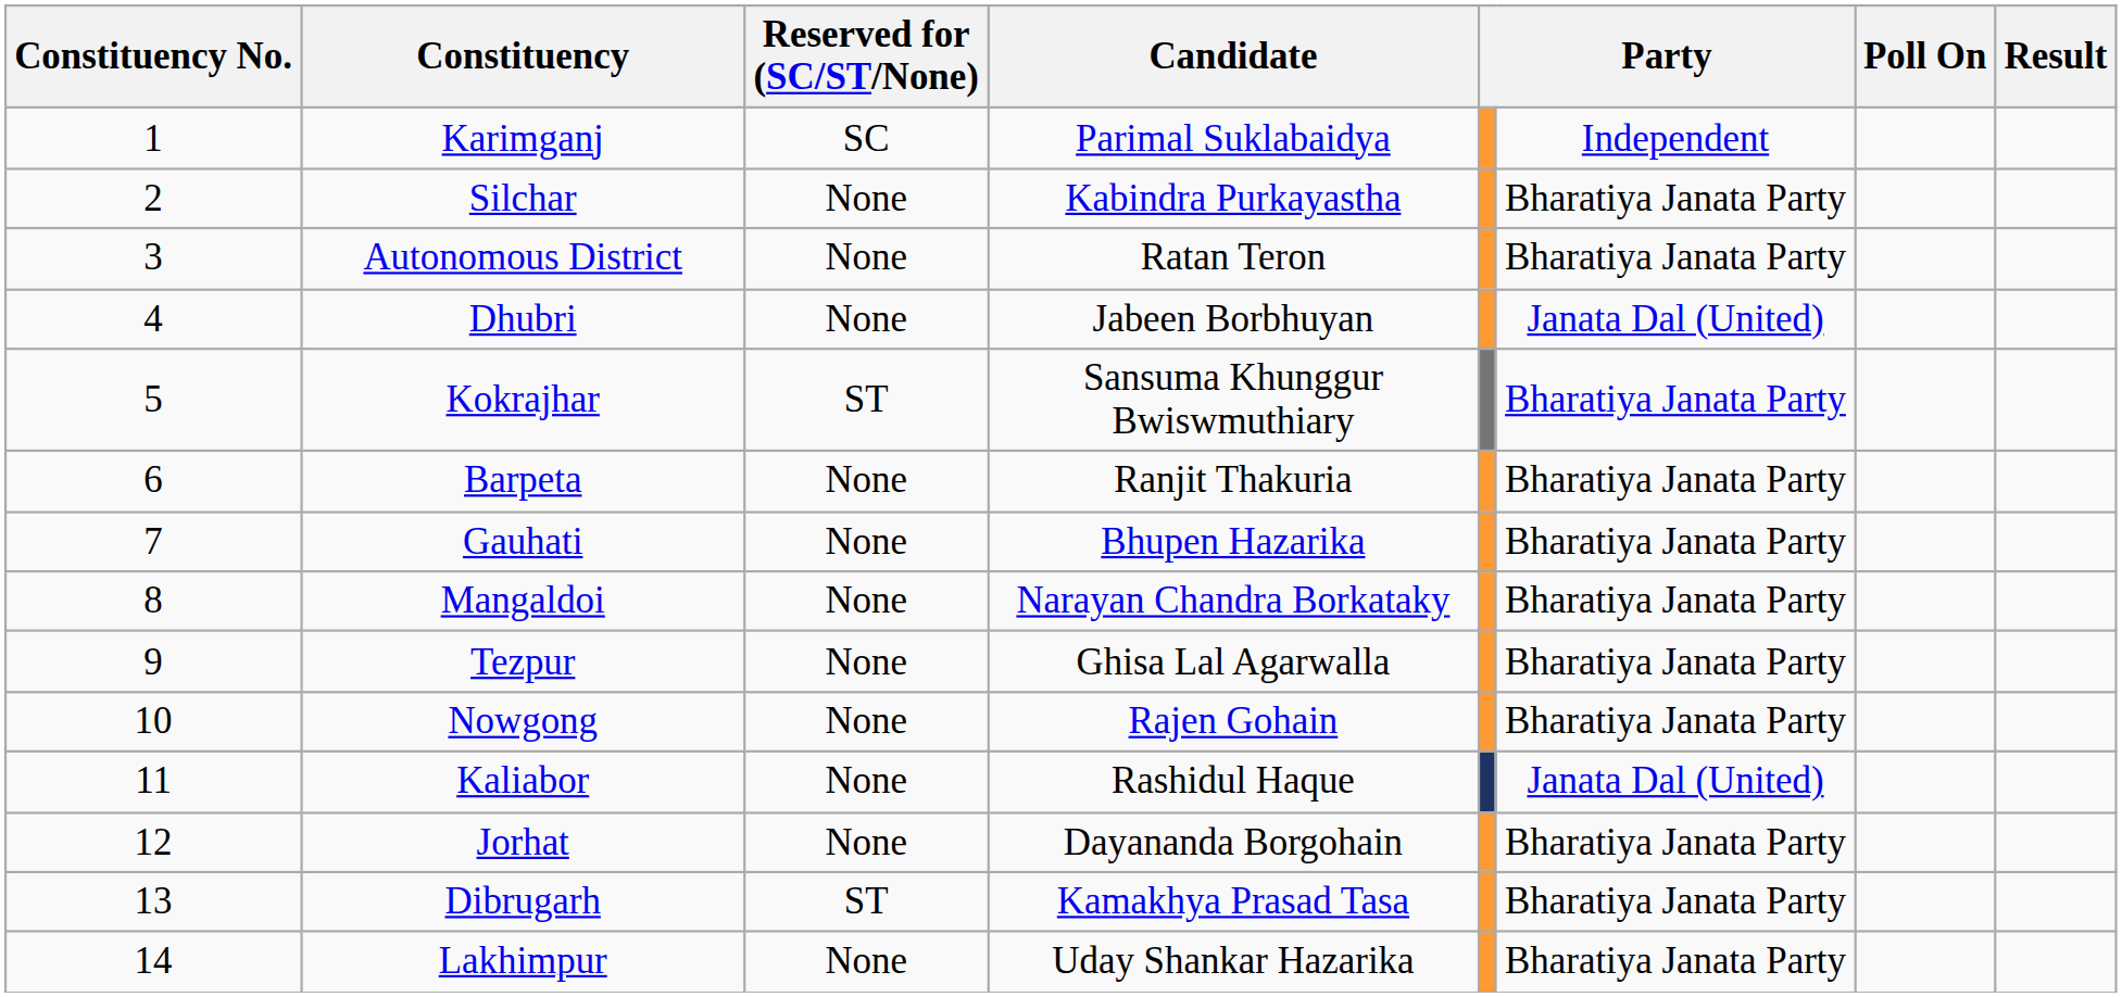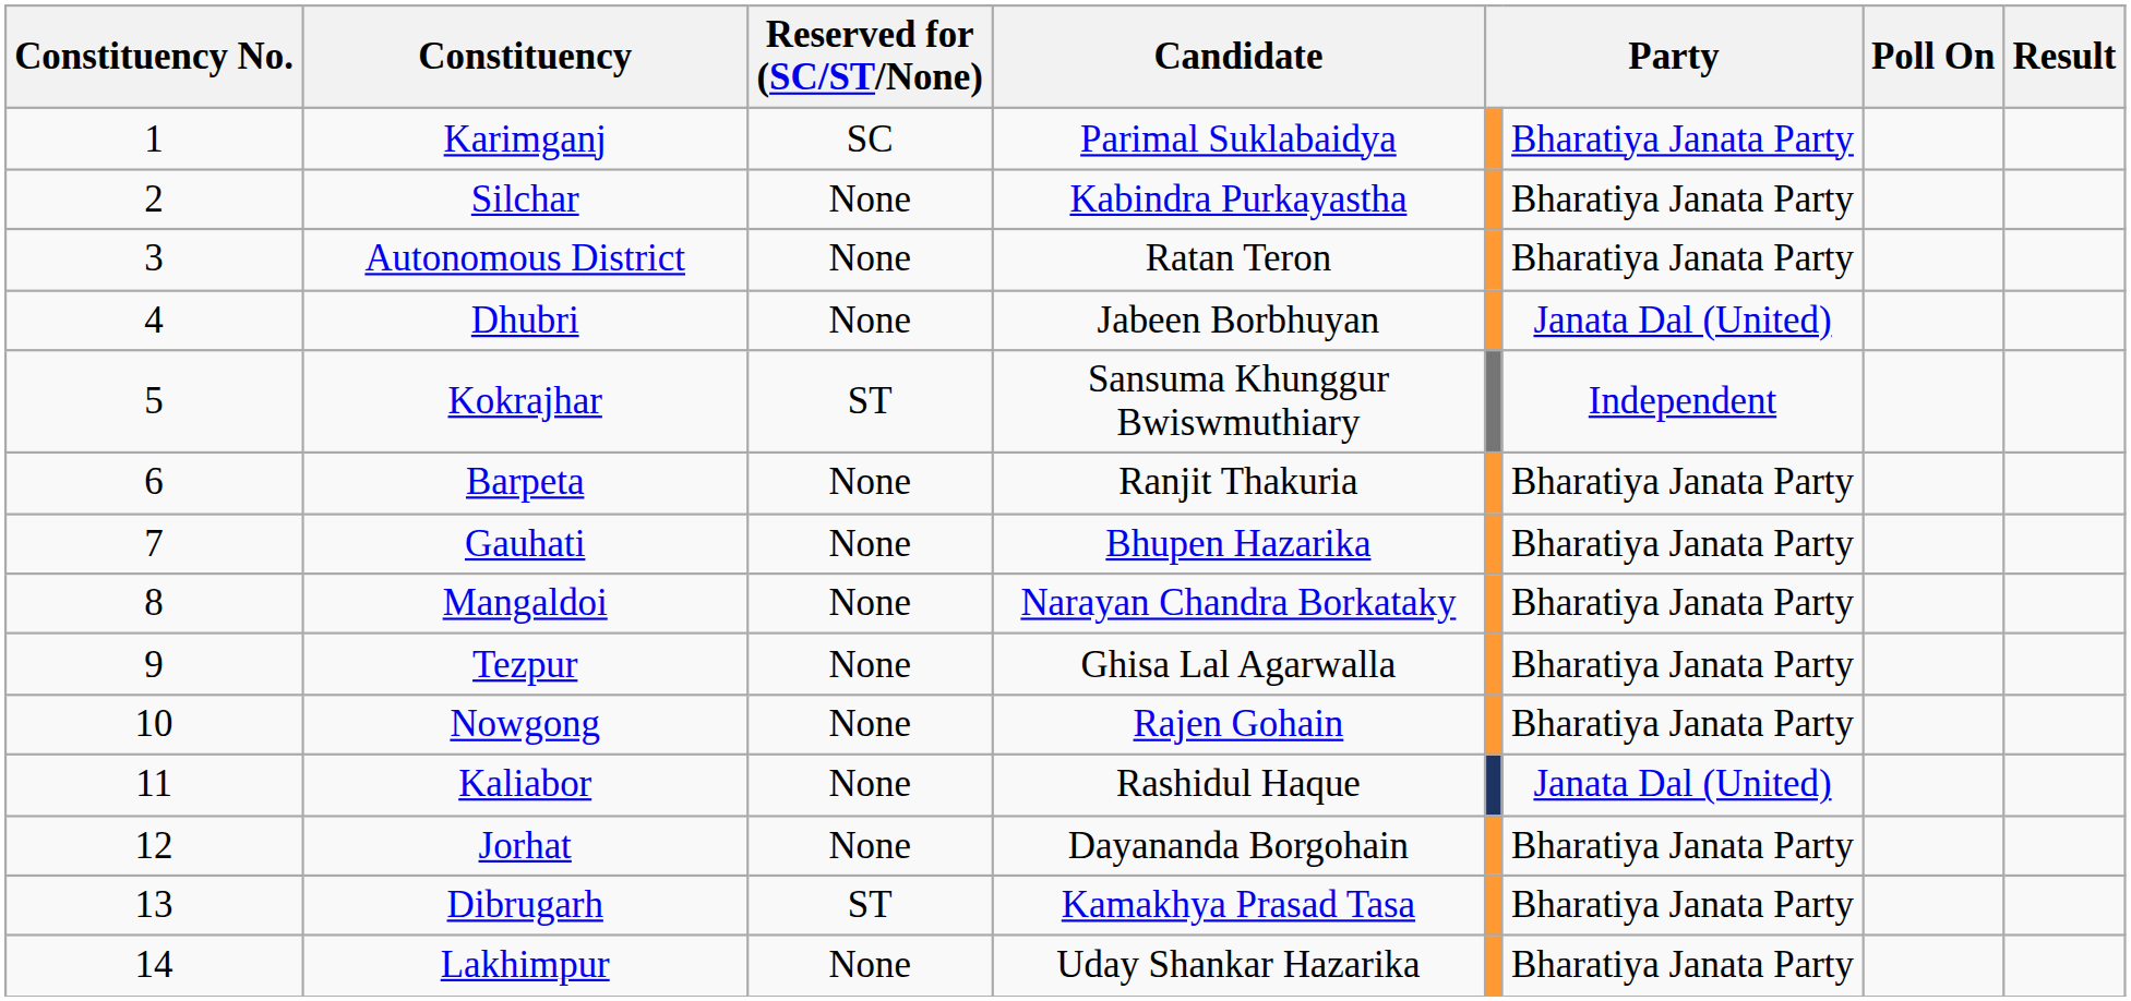Karimganj | column 6: Independent -> Bharatiya Janata Party
Kokrajhar | column 6: Bharatiya Janata Party -> Independent
